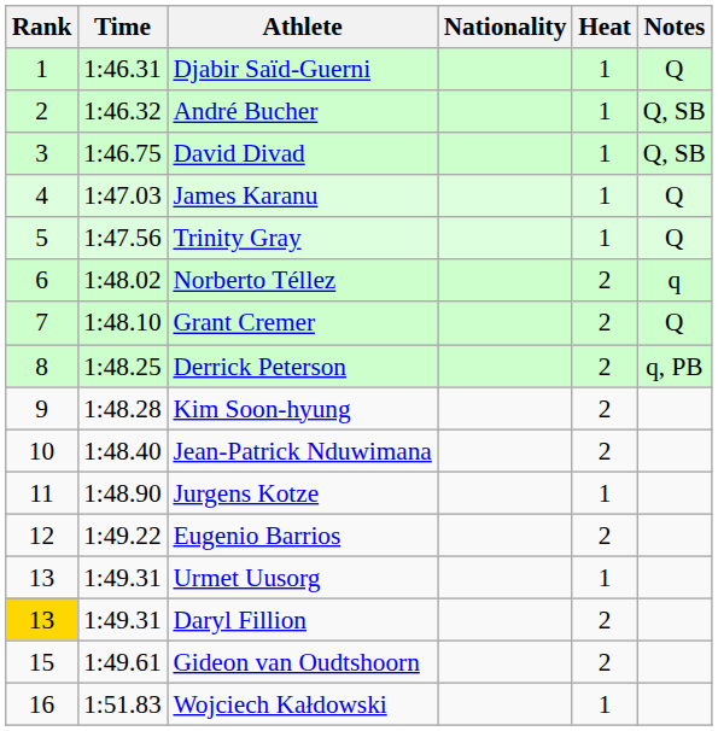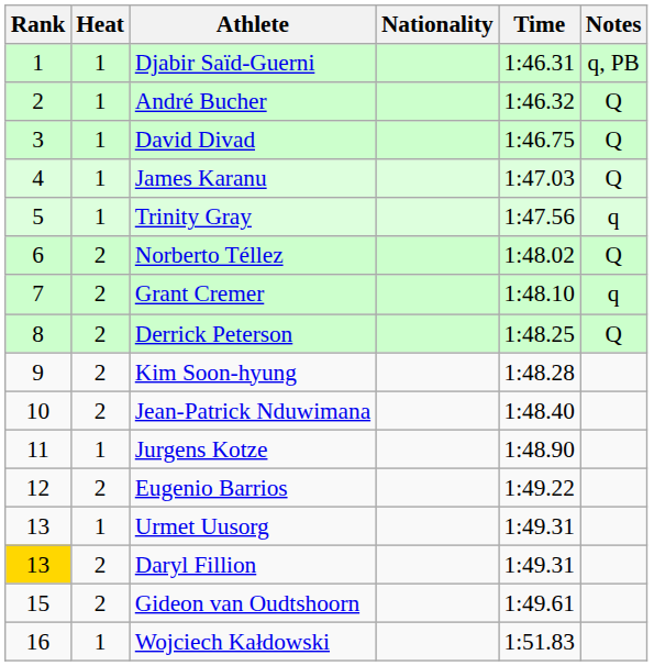columns swapped: Heat <-> Time
Djabir Saïd-Guerni | Notes: Q -> q, PB
André Bucher | Notes: Q, SB -> Q
David Divad | Notes: Q, SB -> Q
Trinity Gray | Notes: Q -> q
Norberto Téllez | Notes: q -> Q
Grant Cremer | Notes: Q -> q
Derrick Peterson | Notes: q, PB -> Q
